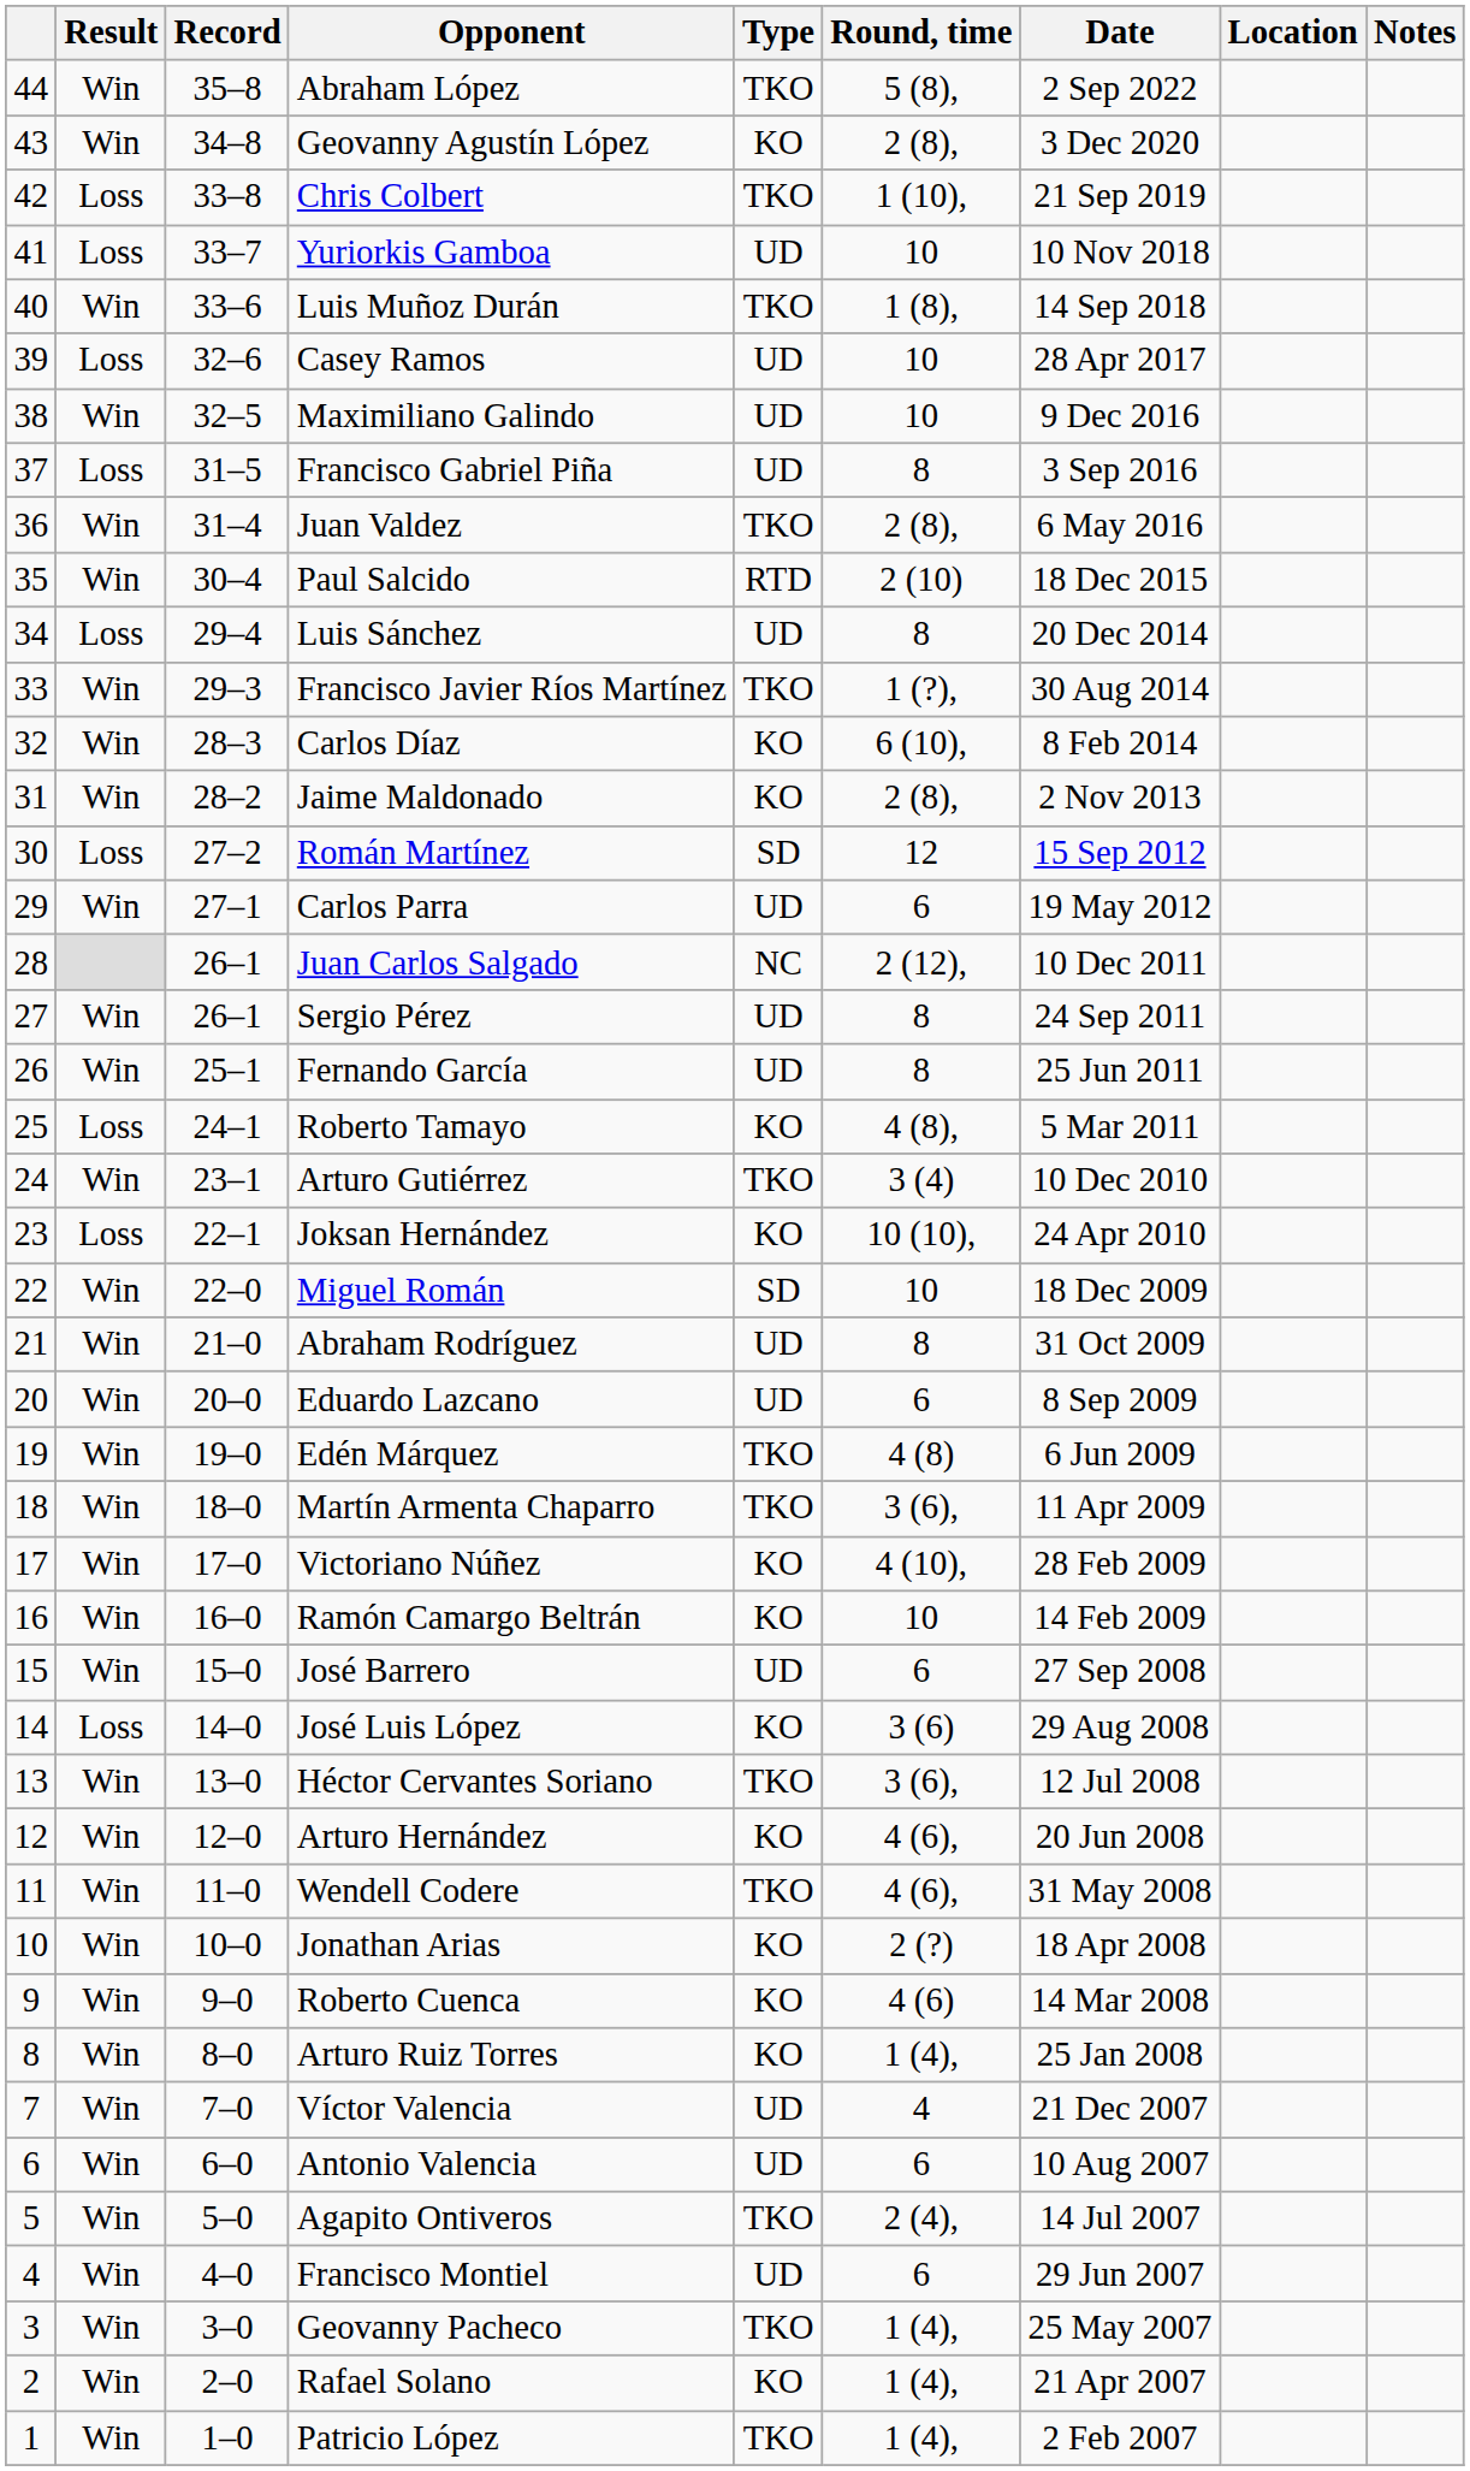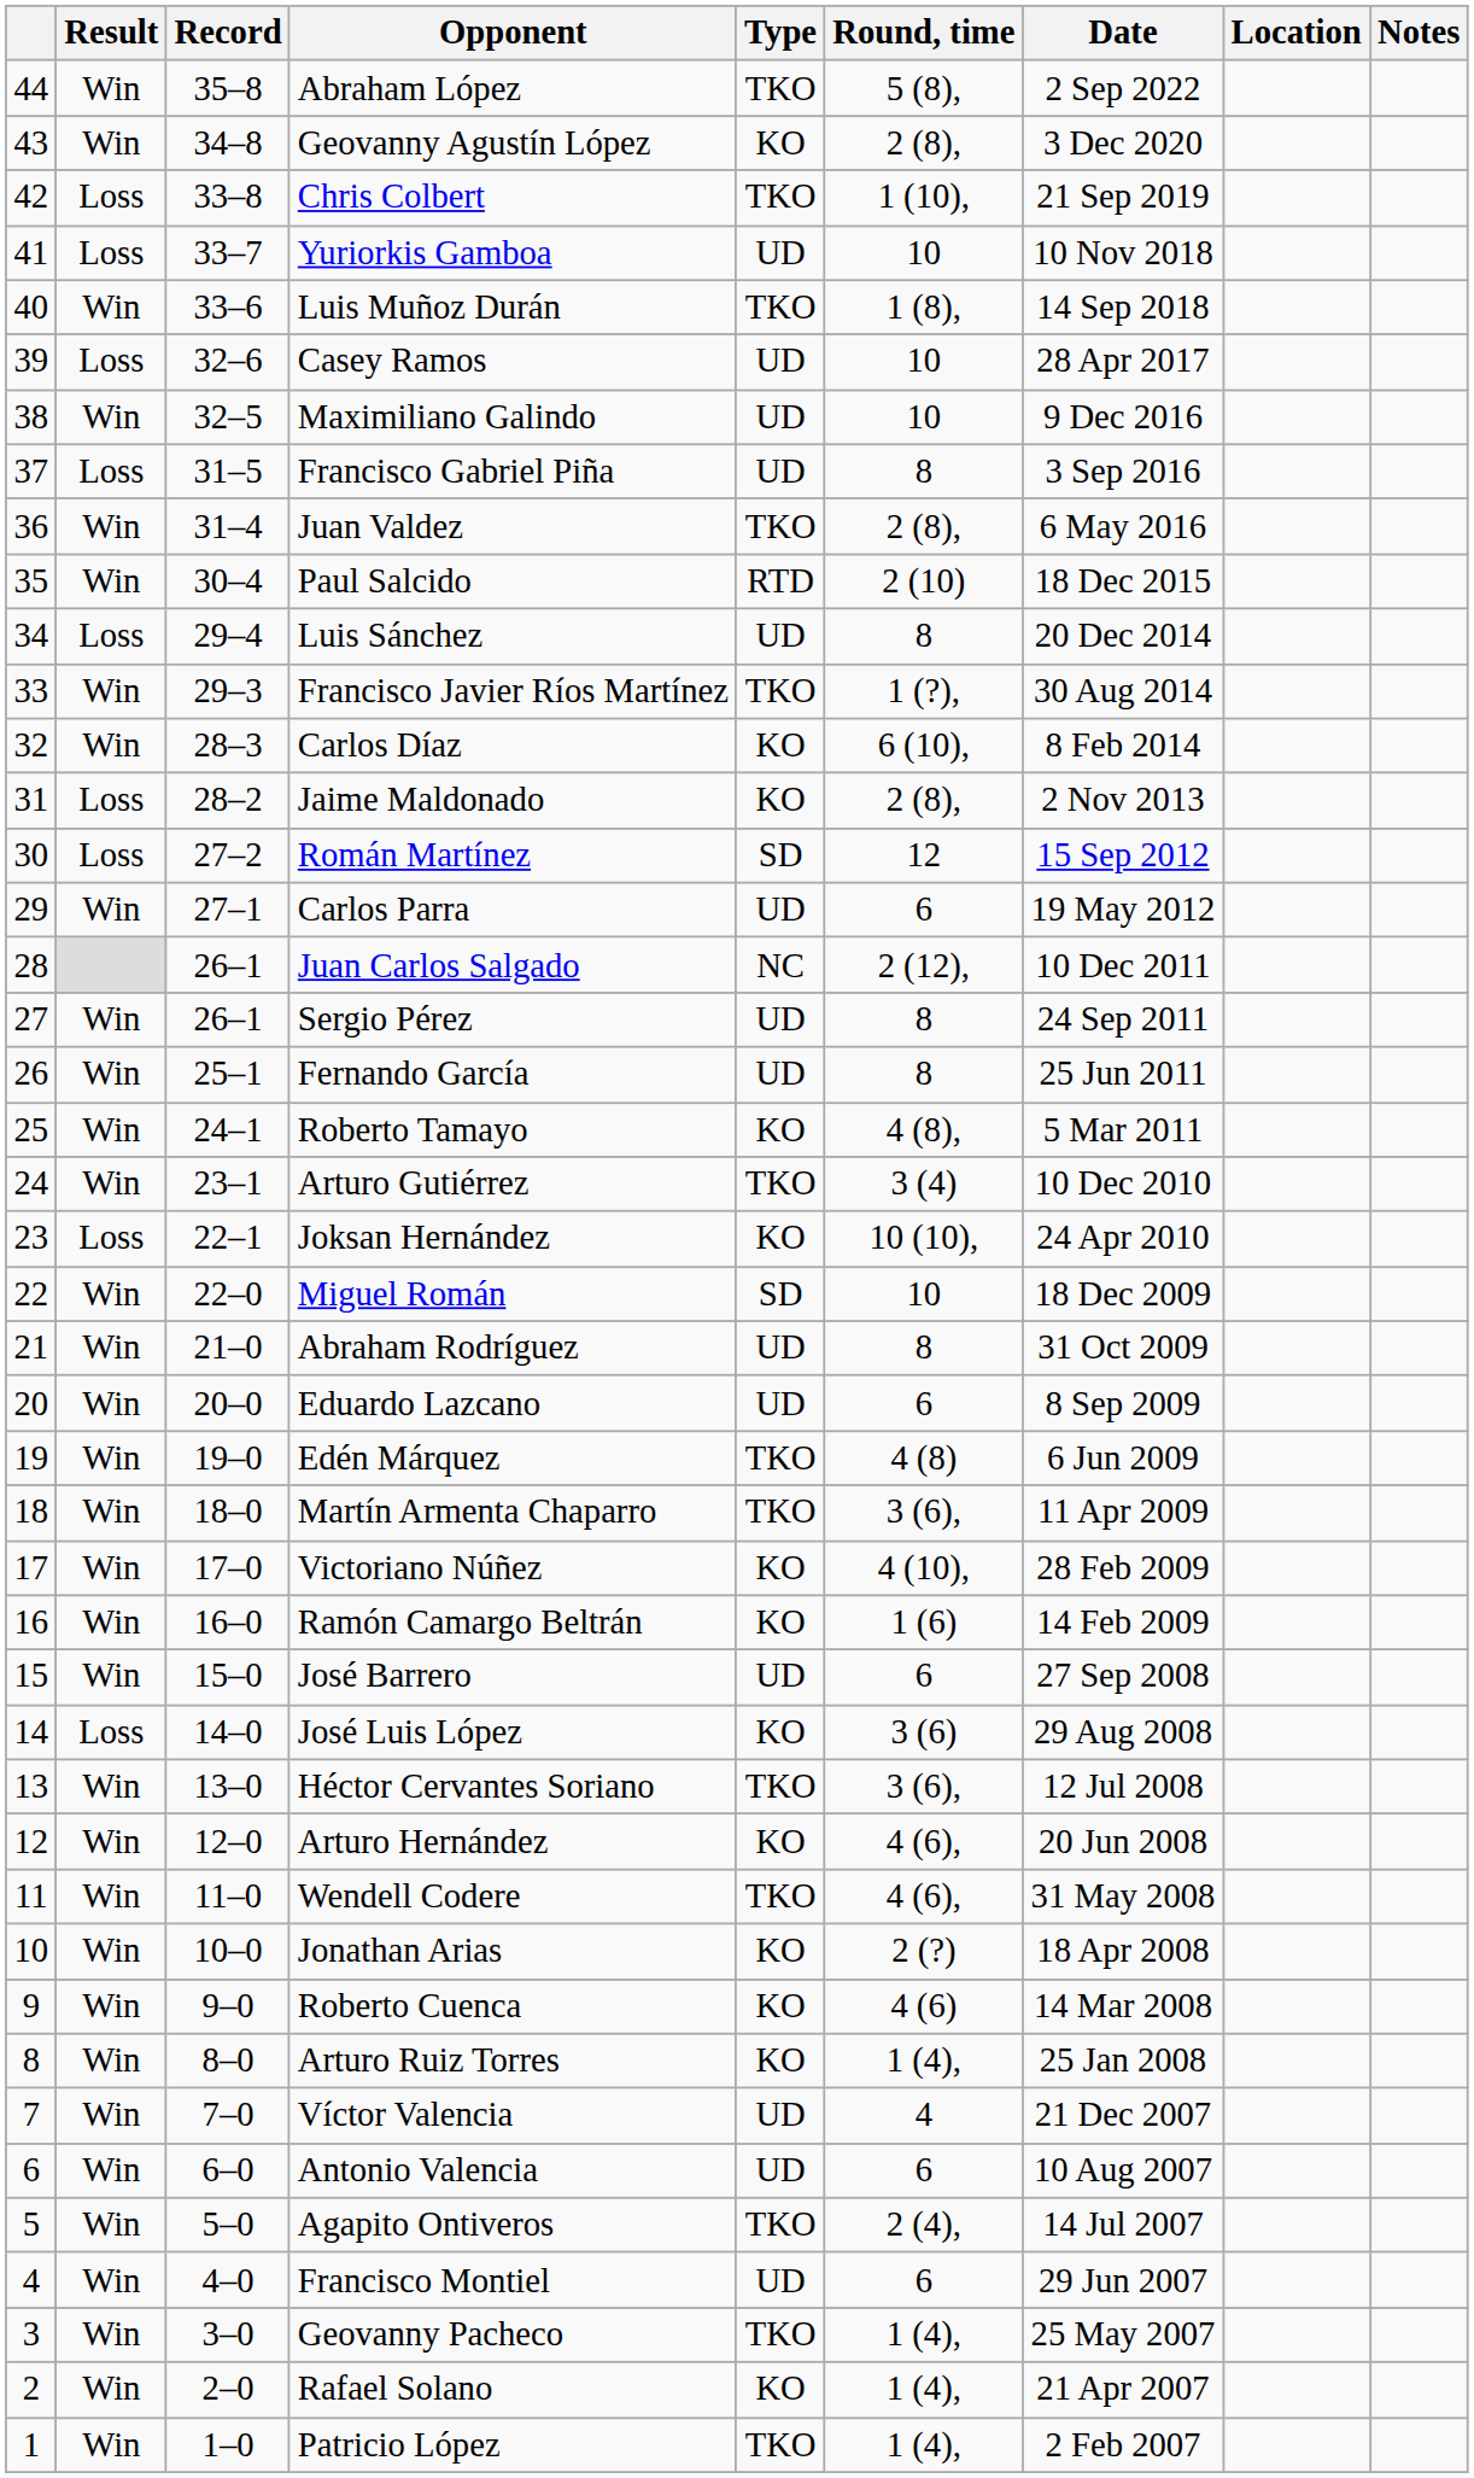Jaime Maldonado | Result: Win -> Loss
Roberto Tamayo | Result: Loss -> Win
Ramón Camargo Beltrán | Round, time: 10 -> 1 (6)
